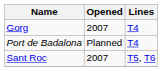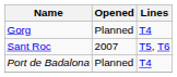Gorg | Opened: 2007 -> Planned
rows swapped: Port de Badalona <-> Sant Roc
